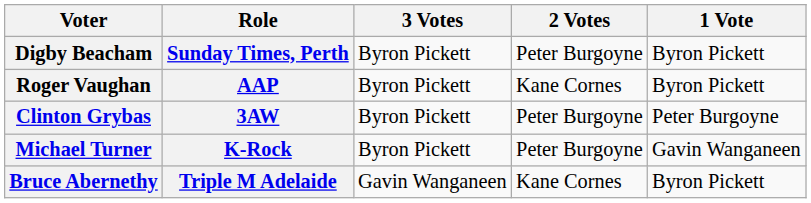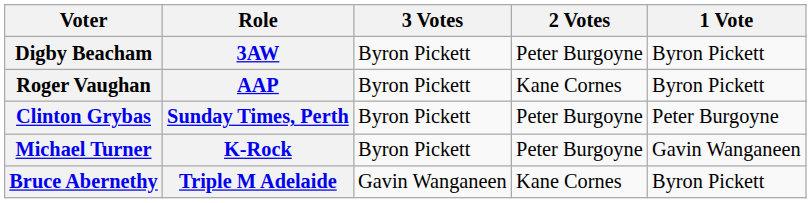Digby Beacham | Role: Sunday Times, Perth -> 3AW
Clinton Grybas | Role: 3AW -> Sunday Times, Perth
